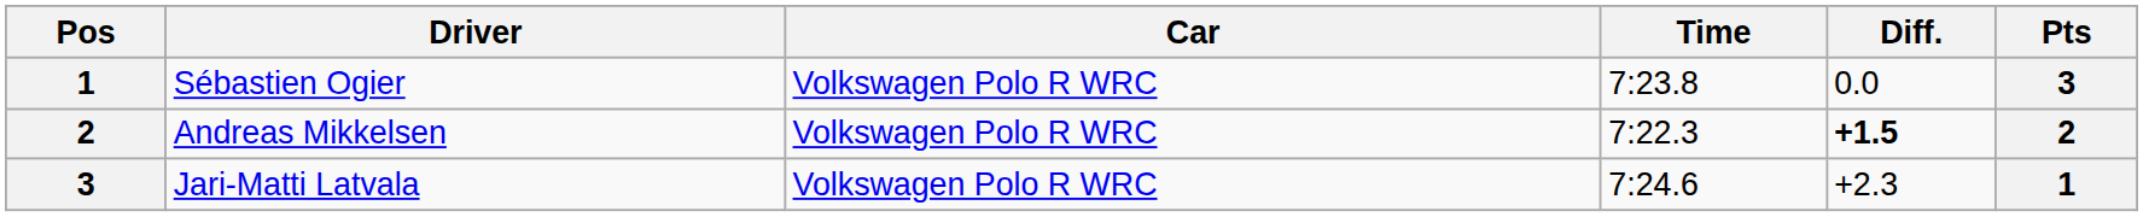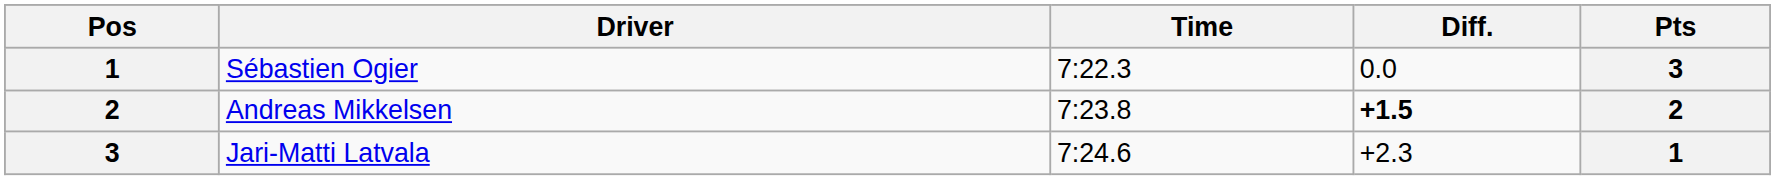- column: Car | Volkswagen Polo R WRC | Volkswagen Polo R WRC | Volkswagen Polo R WRC
Sébastien Ogier | Time: 7:23.8 -> 7:22.3
Andreas Mikkelsen | Time: 7:22.3 -> 7:23.8
